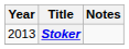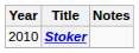Stoker | Year: 2013 -> 2010
